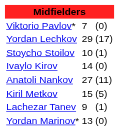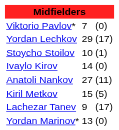Lachezar Tanev | column 3: (1) -> (17)
